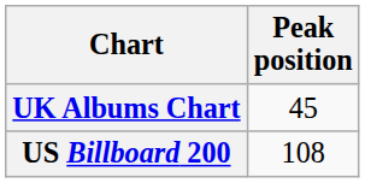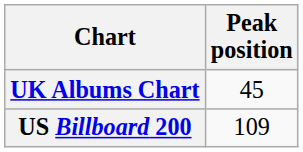US Billboard 200 | Peak position: 108 -> 109
